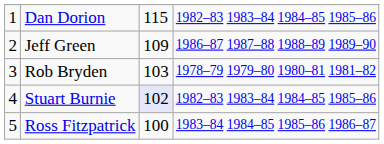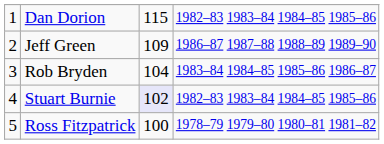Rob Bryden | column 3: 103 -> 104
Rob Bryden | column 4: 1978–79 1979–80 1980–81 1981–82 -> 1983–84 1984–85 1985–86 1986–87
Ross Fitzpatrick | column 4: 1983–84 1984–85 1985–86 1986–87 -> 1978–79 1979–80 1980–81 1981–82
